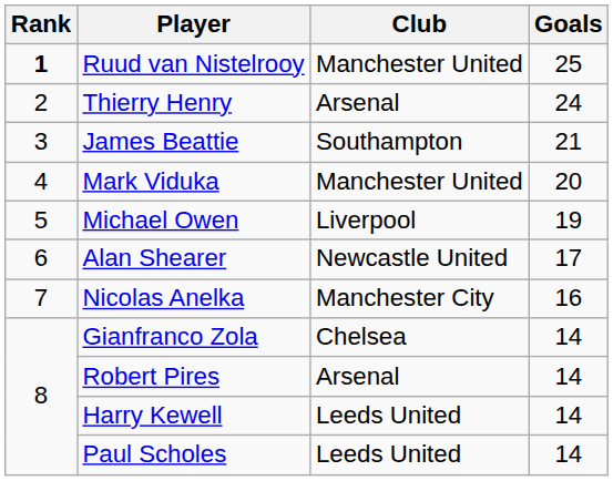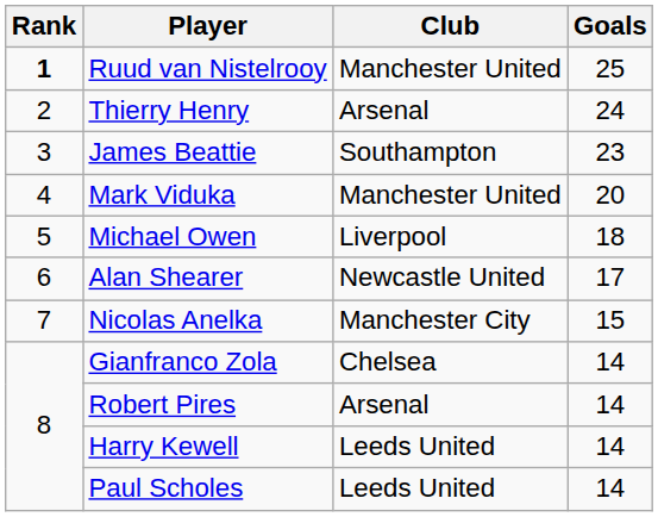James Beattie | Goals: 21 -> 23
Michael Owen | Goals: 19 -> 18
Nicolas Anelka | Goals: 16 -> 15
